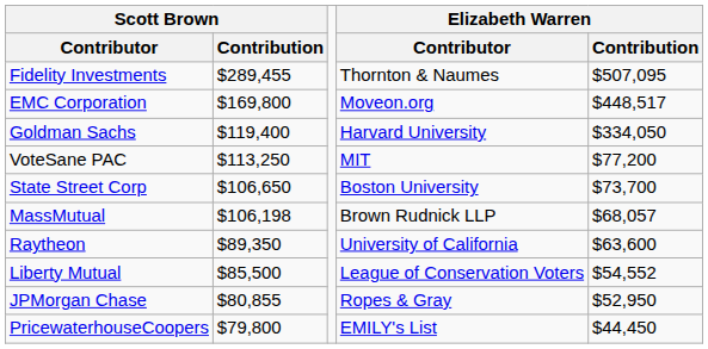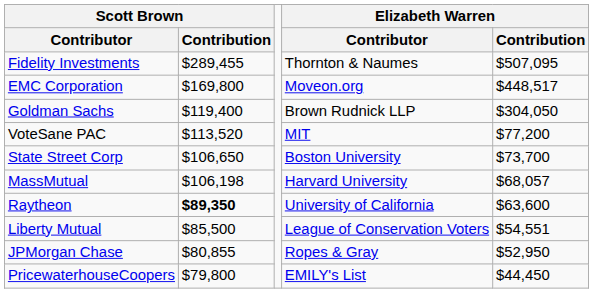Goldman Sachs | Elizabeth Warren / Contributor: Harvard University -> Brown Rudnick LLP
Goldman Sachs | Elizabeth Warren / Contribution: $334,050 -> $304,050
VoteSane PAC | Scott Brown / Contribution: $113,250 -> $113,520
MassMutual | Elizabeth Warren / Contributor: Brown Rudnick LLP -> Harvard University
Raytheon | Scott Brown / Contribution: normal -> bold
Liberty Mutual | Elizabeth Warren / Contribution: $54,552 -> $54,551
